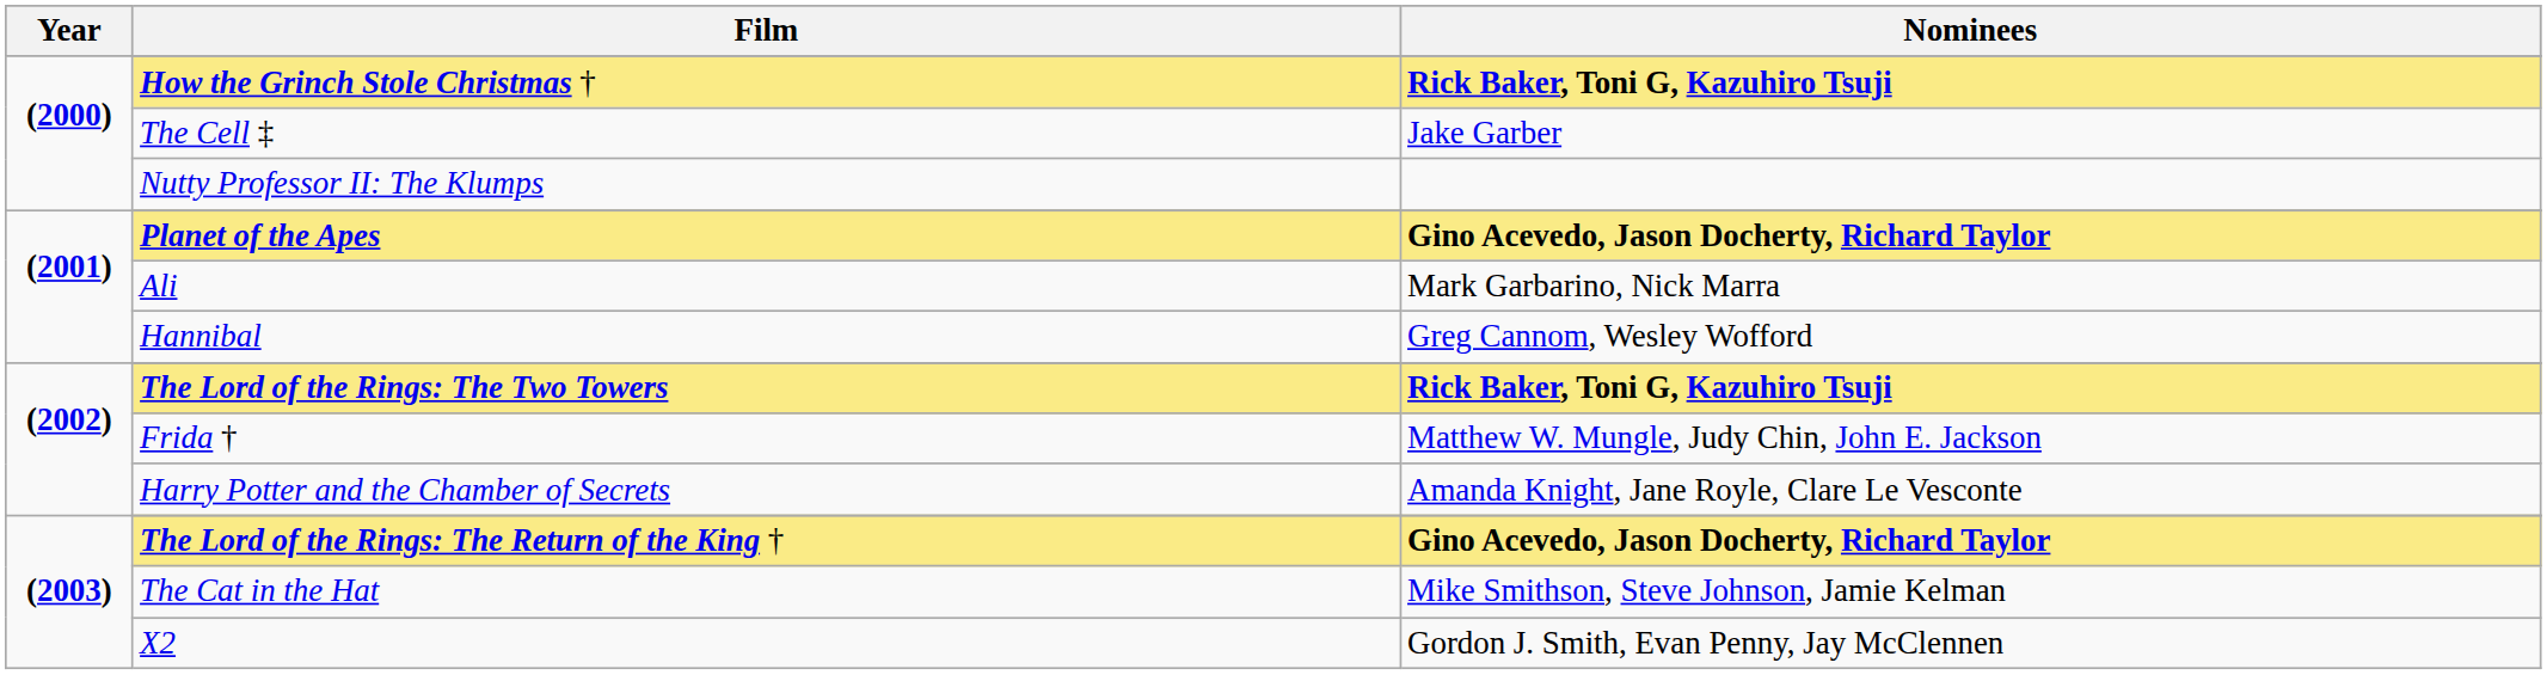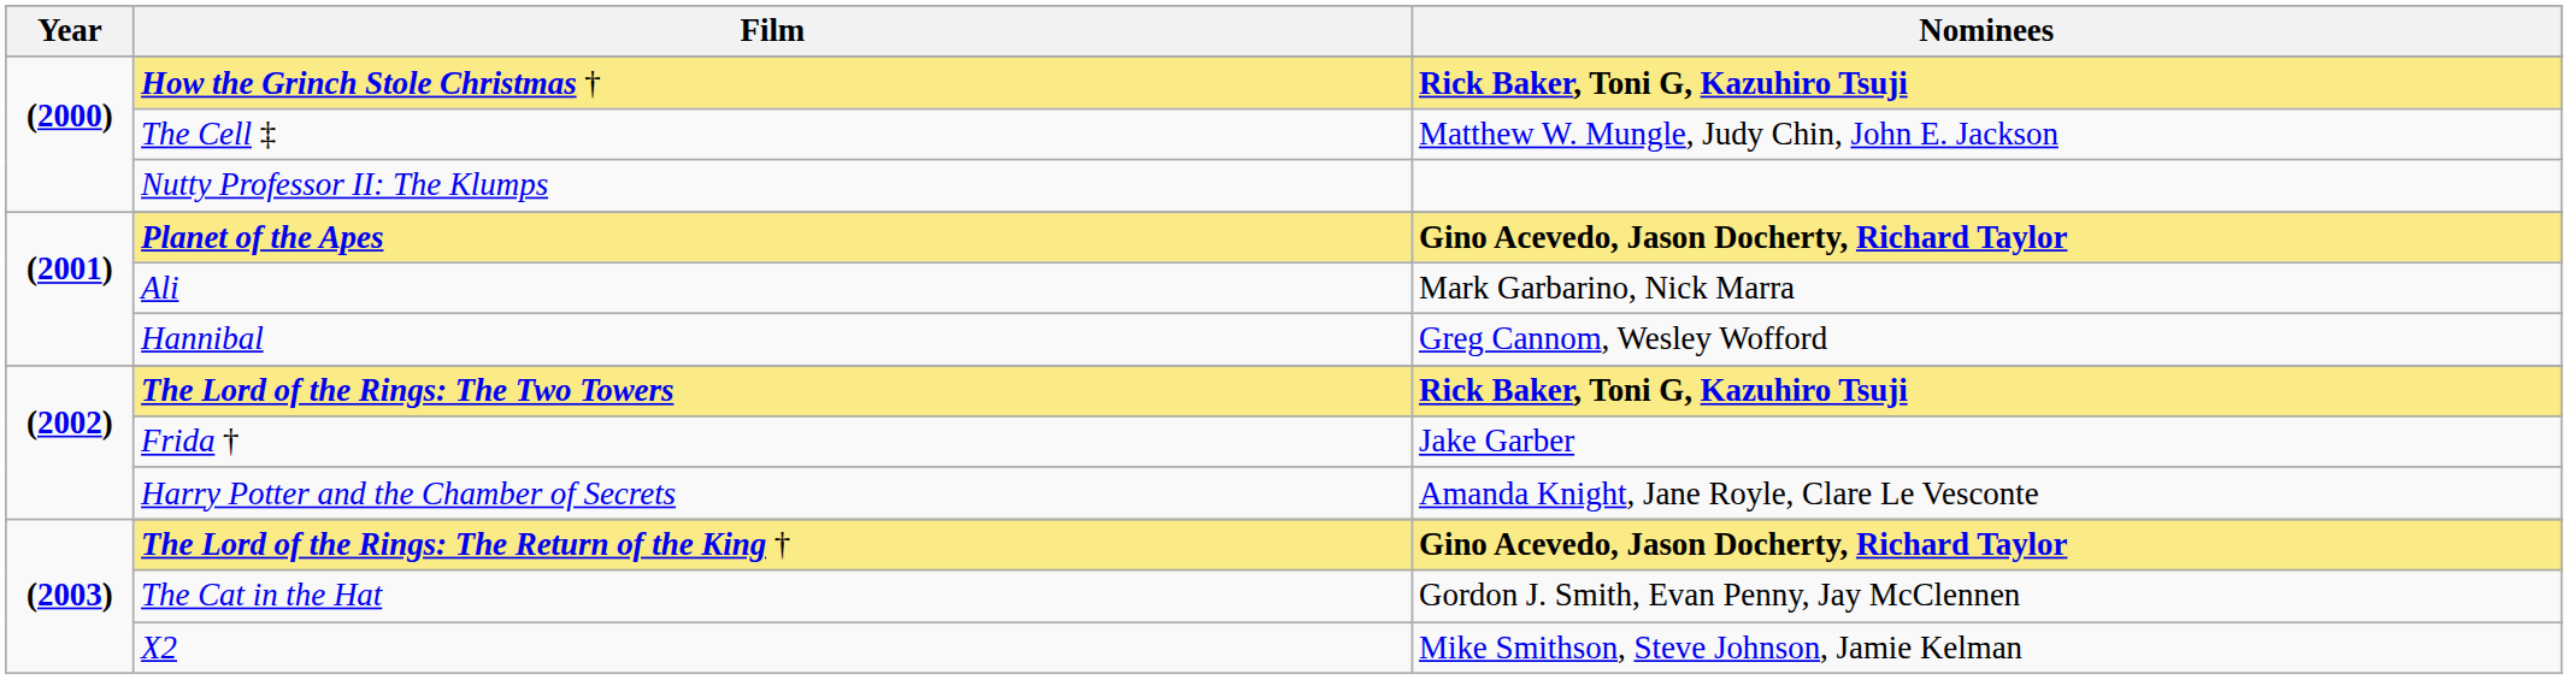The Cell ‡ | Nominees: Jake Garber -> Matthew W. Mungle, Judy Chin, John E. Jackson
Frida † | Nominees: Matthew W. Mungle, Judy Chin, John E. Jackson -> Jake Garber
The Cat in the Hat | Nominees: Mike Smithson, Steve Johnson, Jamie Kelman -> Gordon J. Smith, Evan Penny, Jay McClennen
X2 | Nominees: Gordon J. Smith, Evan Penny, Jay McClennen -> Mike Smithson, Steve Johnson, Jamie Kelman
